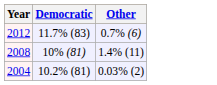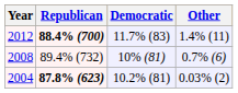+ column: Republican | 88.4% (700) | 89.4% (732) | 87.8% (623)
2012 | Other: 0.7% (6) -> 1.4% (11)
2008 | Other: 1.4% (11) -> 0.7% (6)
